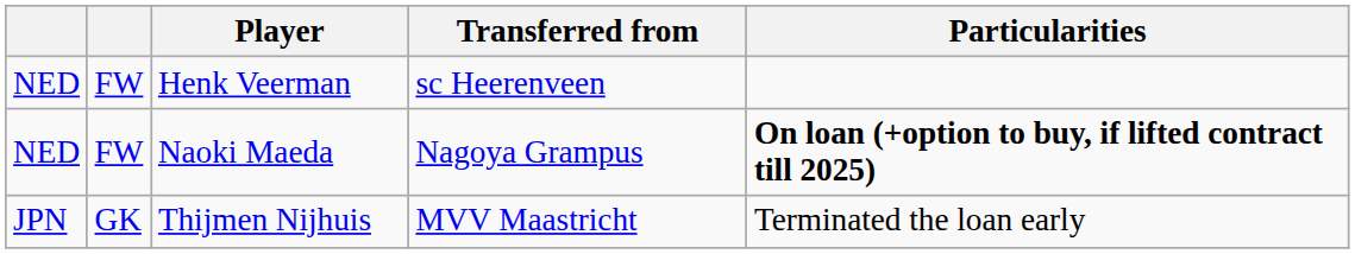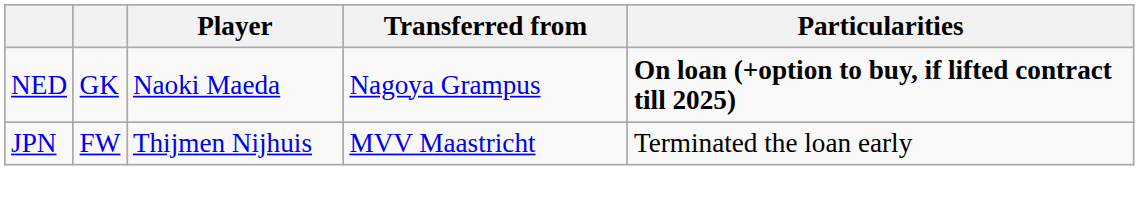- row: NED | FW | Henk Veerman | sc Heerenveen
Naoki Maeda | column 2: FW -> GK
Thijmen Nijhuis | column 2: GK -> FW
